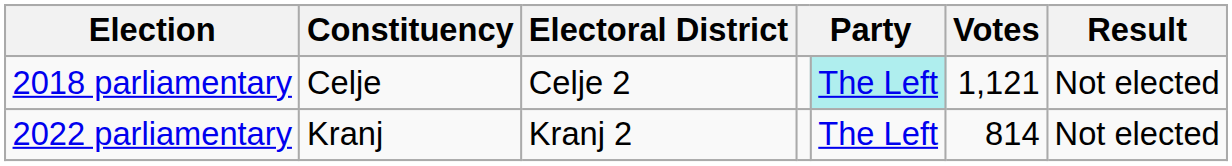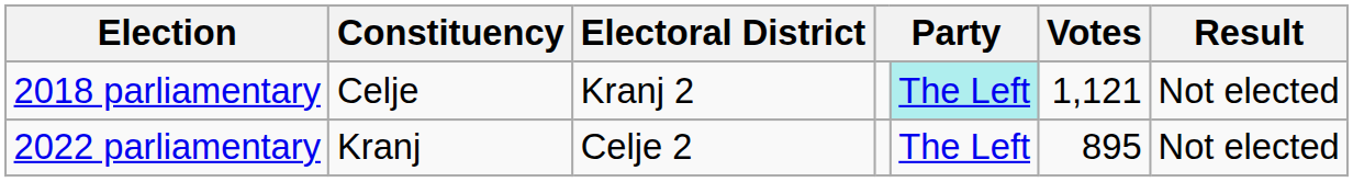2018 parliamentary | Electoral District: Celje 2 -> Kranj 2
2022 parliamentary | Electoral District: Kranj 2 -> Celje 2
2022 parliamentary | Votes: 814 -> 895
